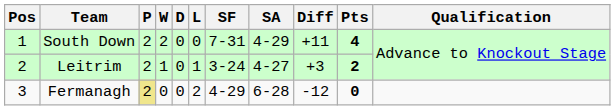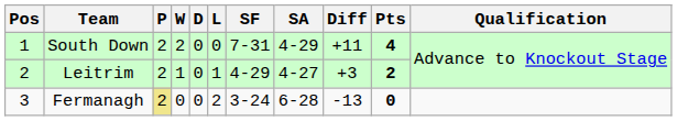Leitrim | SF: 3-24 -> 4-29
Fermanagh | SF: 4-29 -> 3-24
Fermanagh | Diff: -12 -> -13
